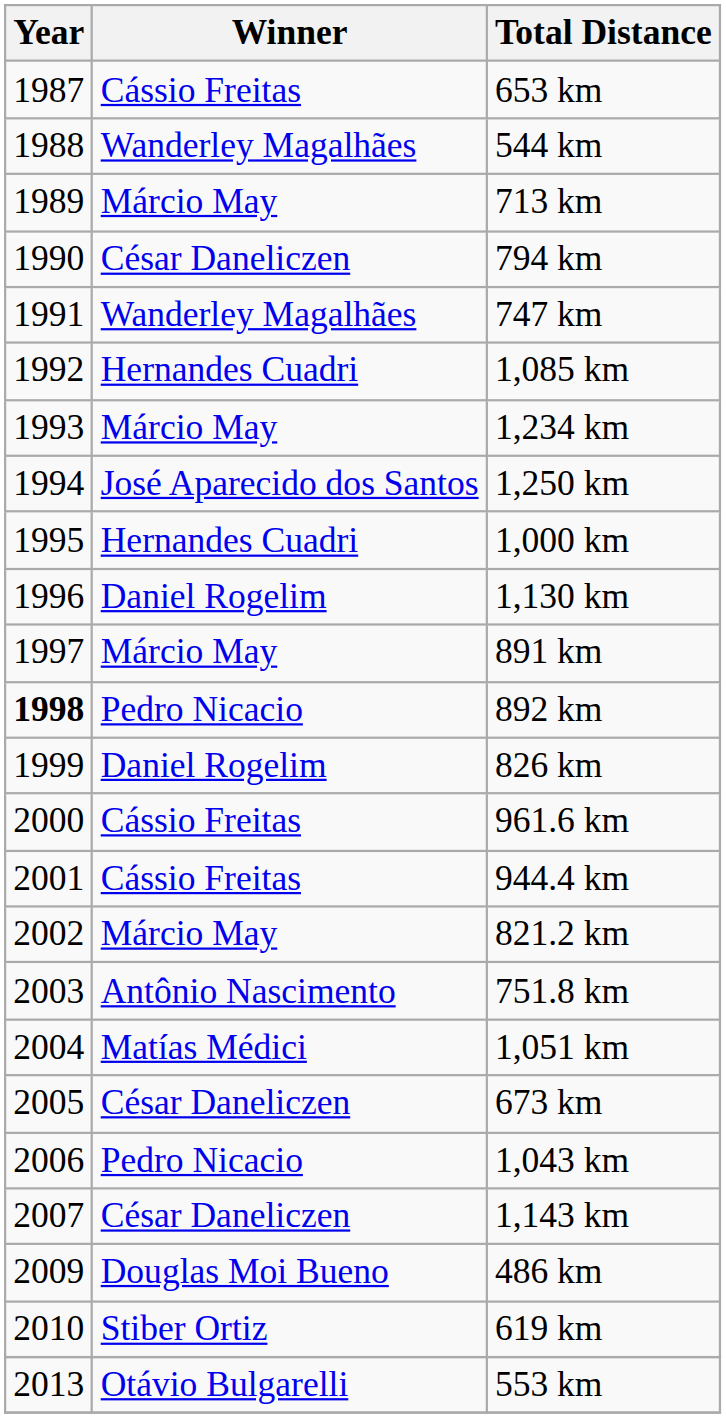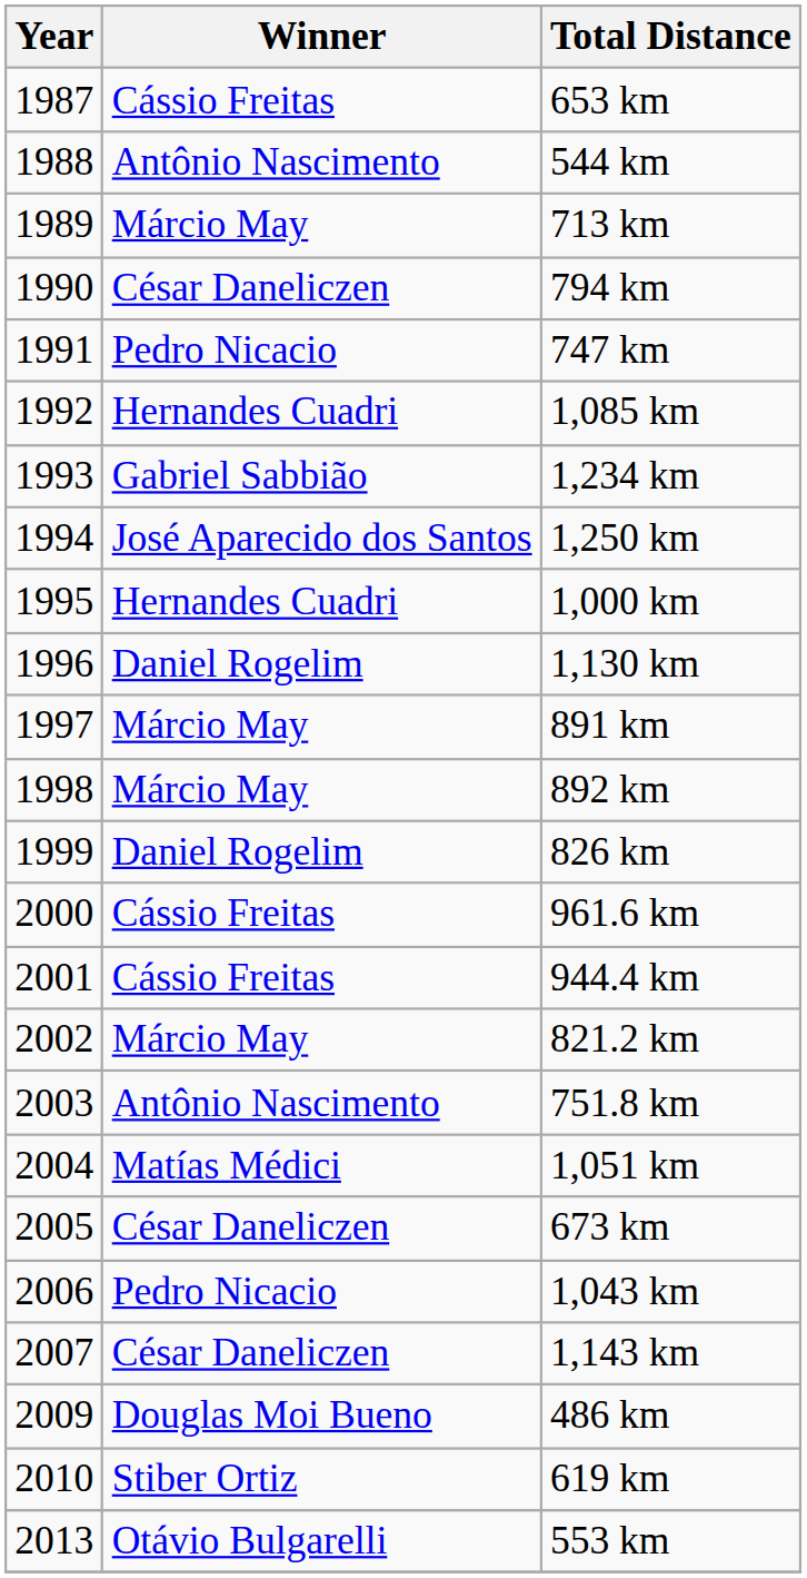544 km | Winner: Wanderley Magalhães -> Antônio Nascimento
747 km | Winner: Wanderley Magalhães -> Pedro Nicacio
1,234 km | Winner: Márcio May -> Gabriel Sabbião
892 km | Year: bold -> normal
892 km | Winner: Pedro Nicacio -> Márcio May
